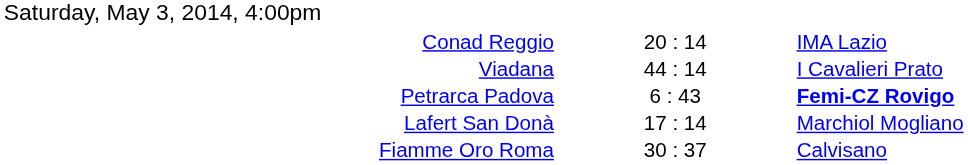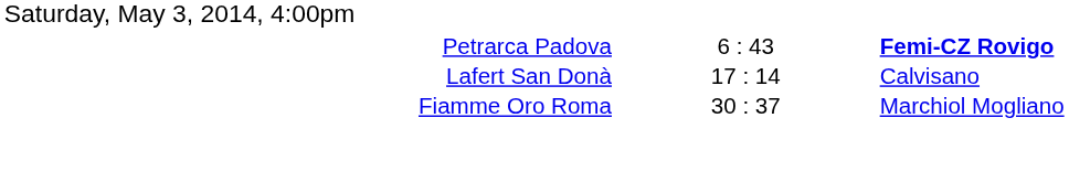- row: Conad Reggio | 20 : 14 | IMA Lazio
- row: Viadana | 44 : 14 | I Cavalieri Prato
Lafert San Donà | column 3: Marchiol Mogliano -> Calvisano
Fiamme Oro Roma | column 3: Calvisano -> Marchiol Mogliano
